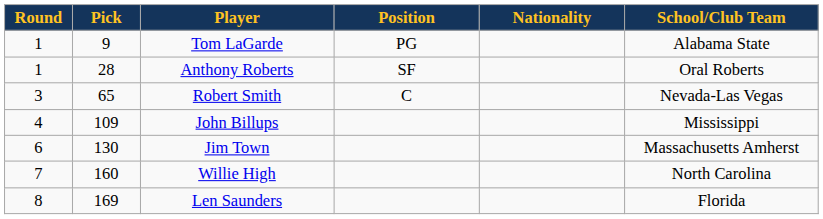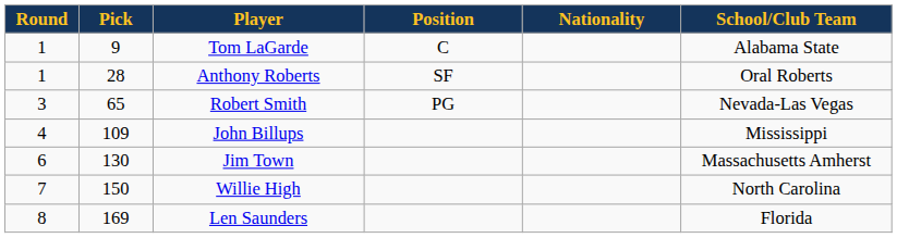Tom LaGarde | Position: PG -> C
Robert Smith | Position: C -> PG
Willie High | Pick: 160 -> 150
